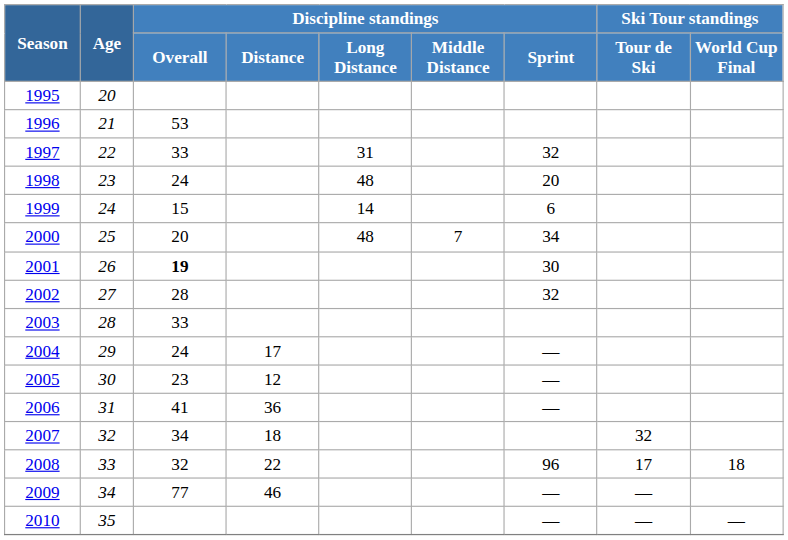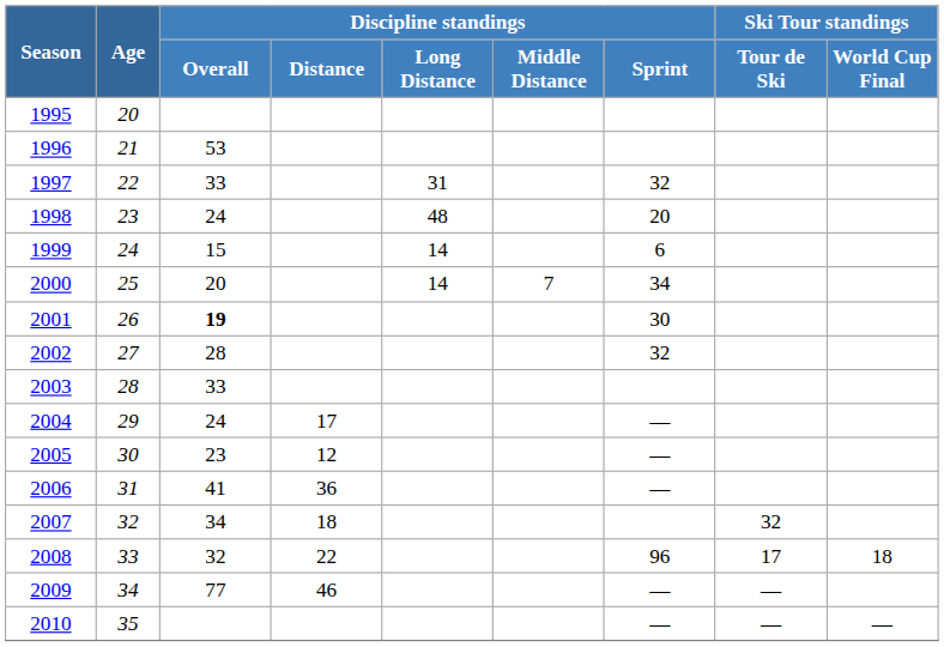2000 | Discipline standings / Long Distance: 48 -> 14
